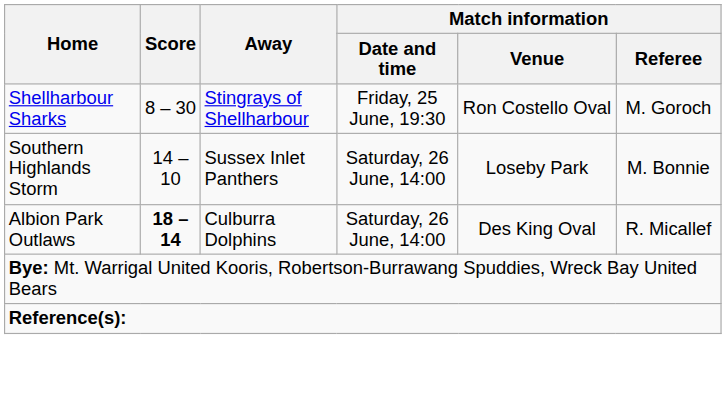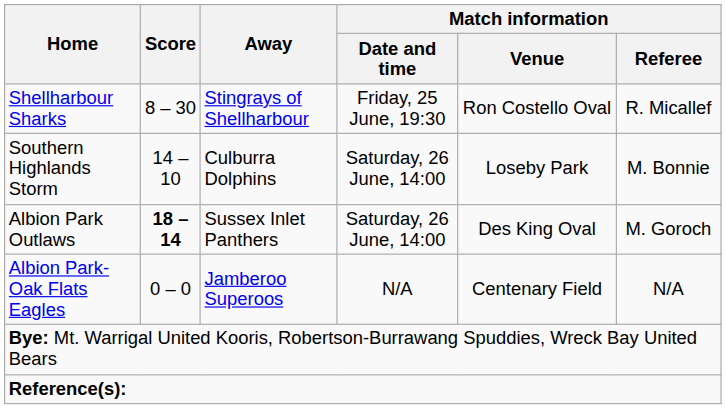Shellharbour Sharks | Match information / Referee: M. Goroch -> R. Micallef
Southern Highlands Storm | Away: Sussex Inlet Panthers -> Culburra Dolphins
Albion Park Outlaws | Away: Culburra Dolphins -> Sussex Inlet Panthers
Albion Park Outlaws | Match information / Referee: R. Micallef -> M. Goroch
+ row: Albion Park-Oak Flats Eagles | 0 – 0 | Jamberoo Superoos | N/A | Centenary Field | N/A
